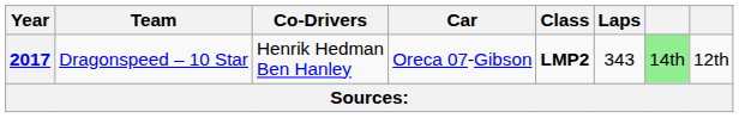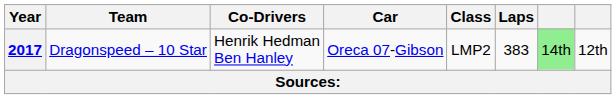2017 | Class: bold -> normal
2017 | Laps: 343 -> 383
